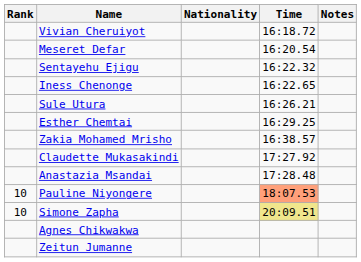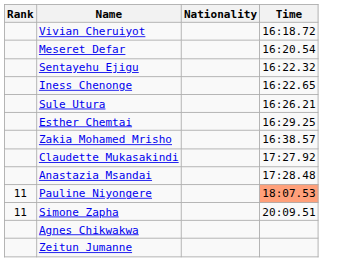- column: Notes
Pauline Niyongere | Rank: 10 -> 11
Simone Zapha | Rank: 10 -> 11
Simone Zapha | Time: khaki background -> no background
